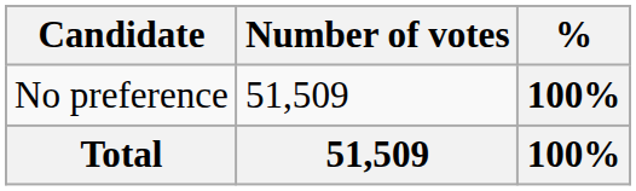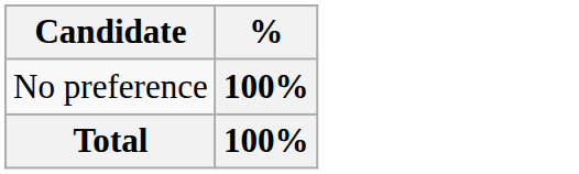- column: Number of votes | 51,509 | 51,509
